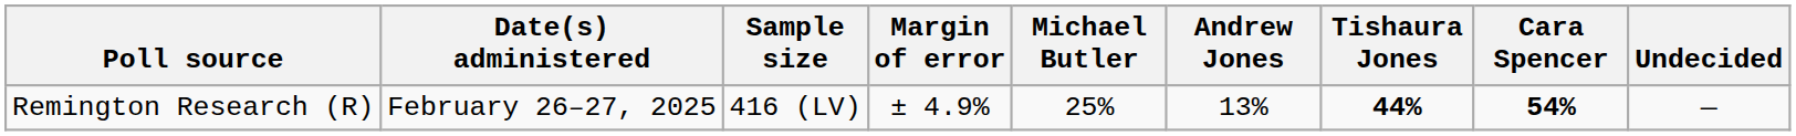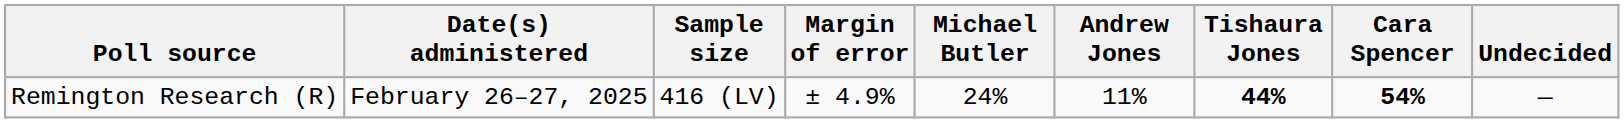Remington Research (R) | Michael Butler: 25% -> 24%
Remington Research (R) | Andrew Jones: 13% -> 11%
